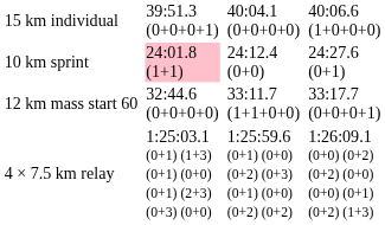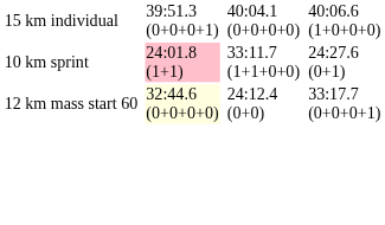10 km sprint | column 5: 24:12.4 (0+0) -> 33:11.7 (1+1+0+0)
12 km mass start 60 | column 3: no background -> lightyellow background
12 km mass start 60 | column 5: 33:11.7 (1+1+0+0) -> 24:12.4 (0+0)
- row: 4 × 7.5 km relay | 1:25:03.1 (0+1) (1+3) (0+1) (0+0) (0+1) (2+3) (0+3) (0+0) | 1:25:59.6 (0+1) (0+0) (0+2) (0+3) (0+1) (0+0) (0+2) (0+2) | 1:26:09.1 (0+0) (0+2) (0+2) (0+0) (0+0) (0+1) (0+2) (1+3)
